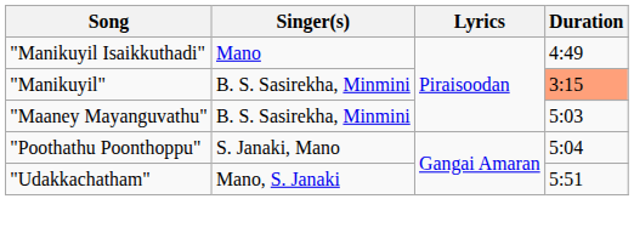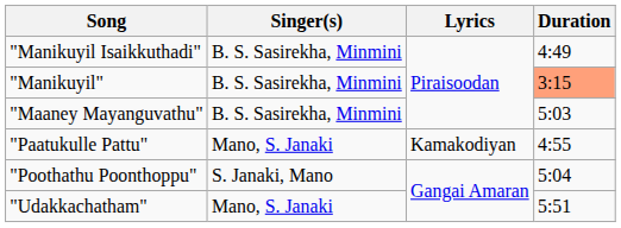"Manikuyil Isaikkuthadi" | Singer(s): Mano -> B. S. Sasirekha, Minmini
+ row: "Paatukulle Pattu" | Mano, S. Janaki | Kamakodiyan | 4:55
